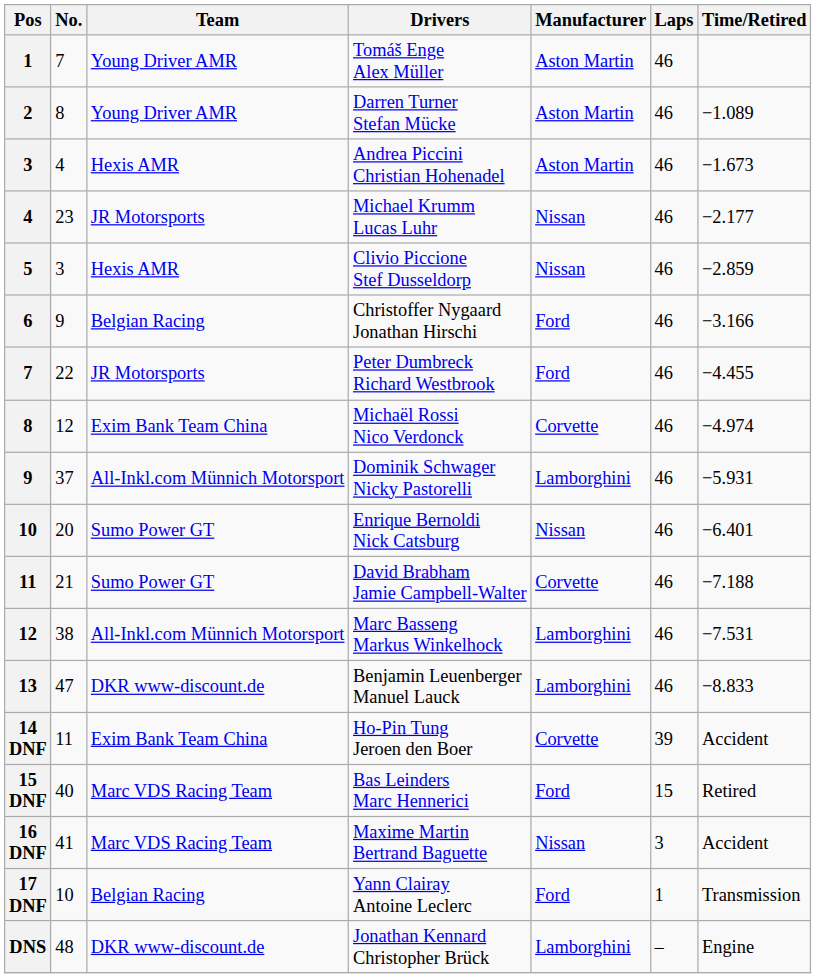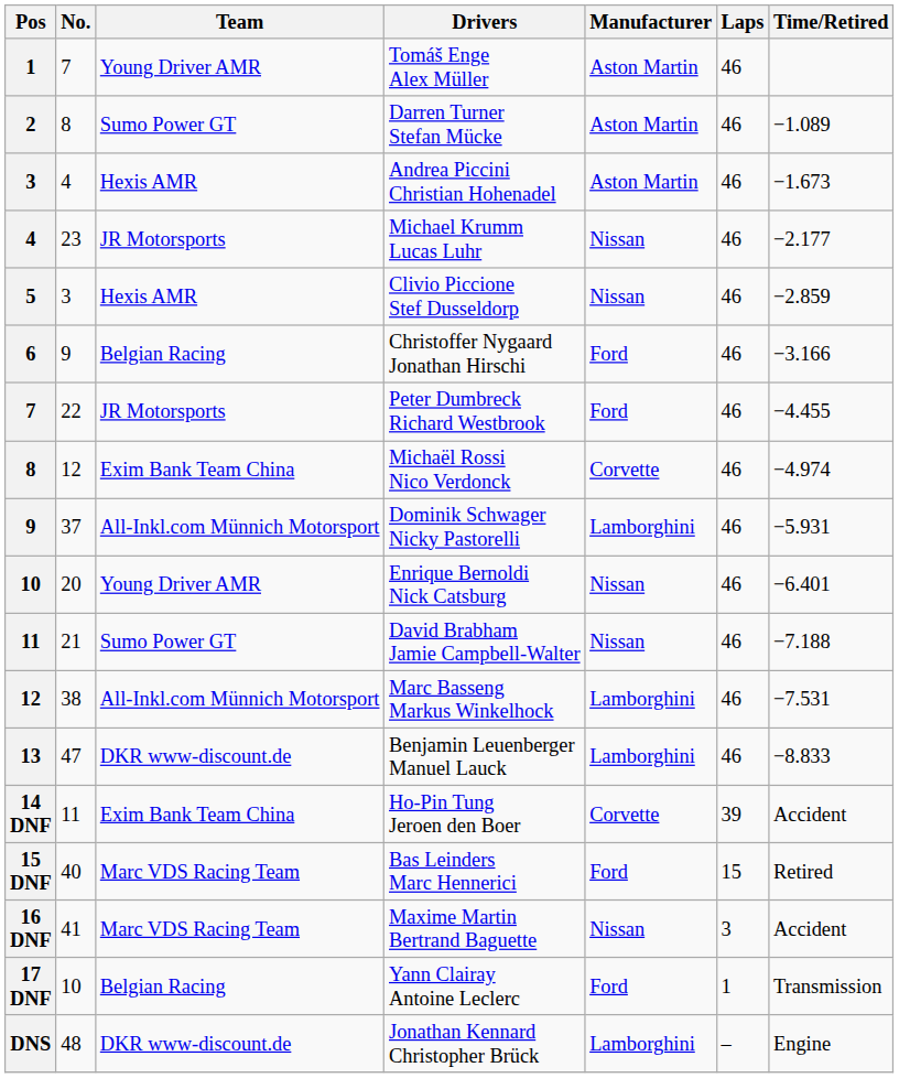Darren Turner Stefan Mücke | Team: Young Driver AMR -> Sumo Power GT
Enrique Bernoldi Nick Catsburg | Team: Sumo Power GT -> Young Driver AMR
David Brabham Jamie Campbell-Walter | Manufacturer: Corvette -> Nissan
